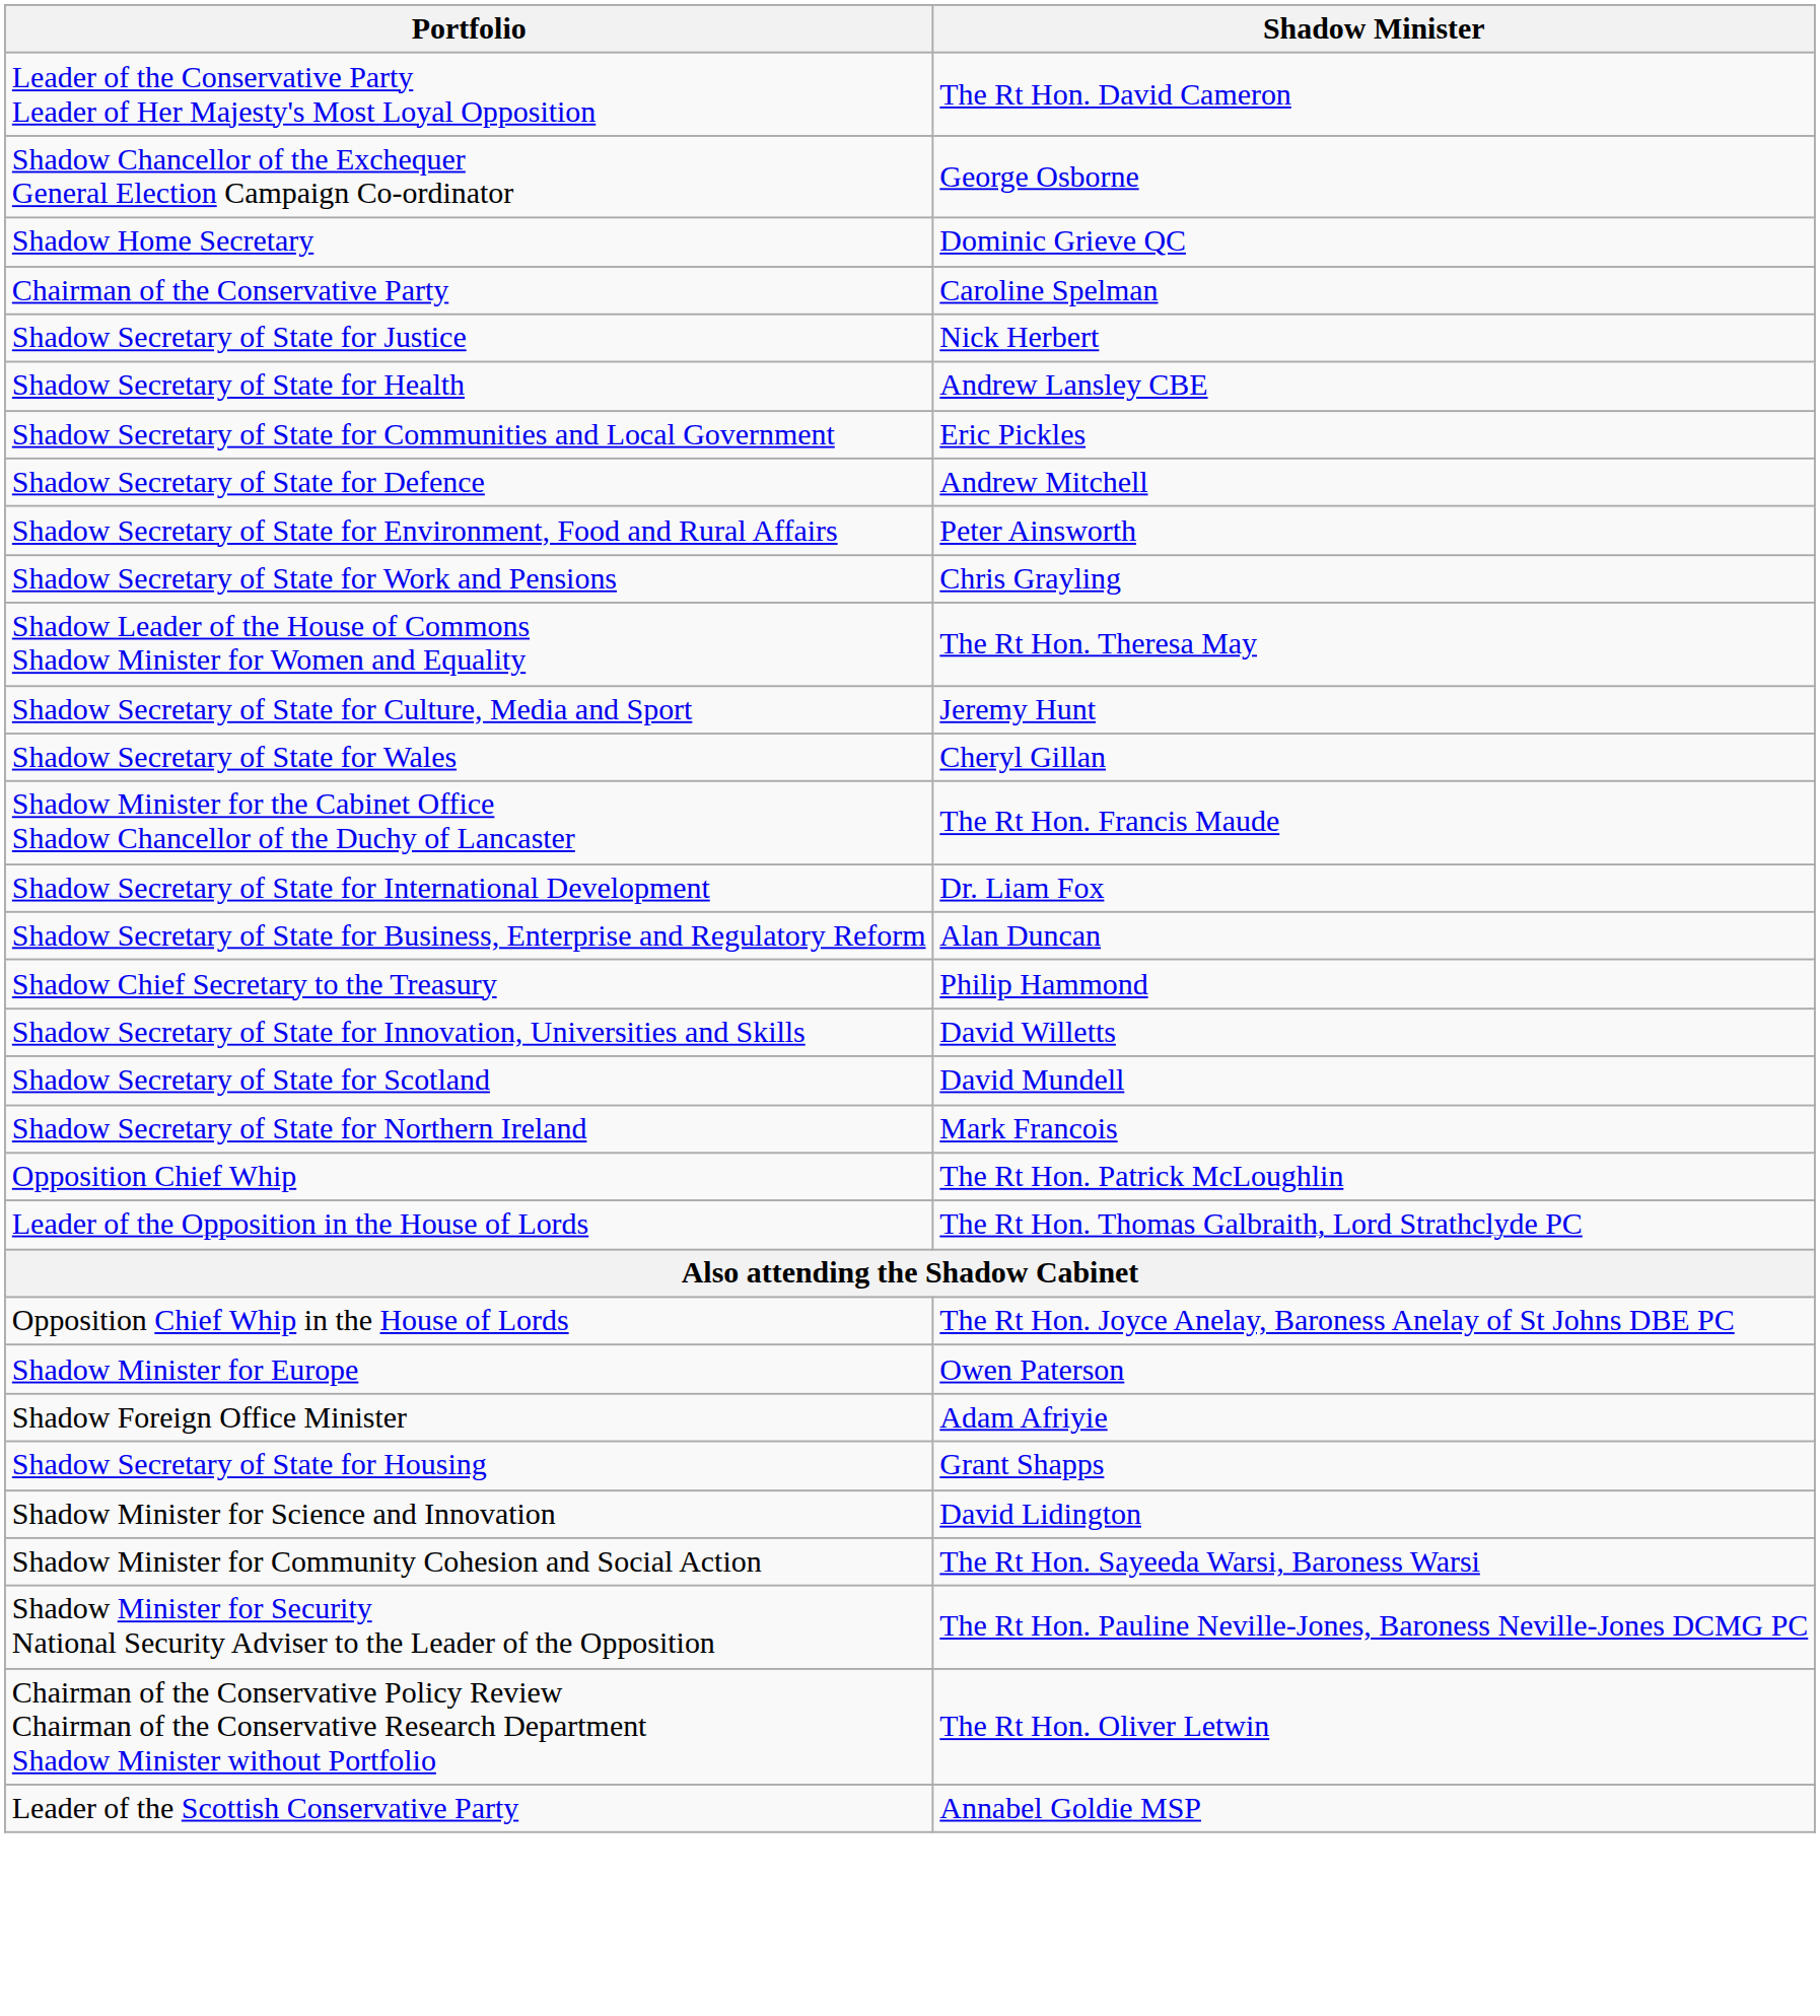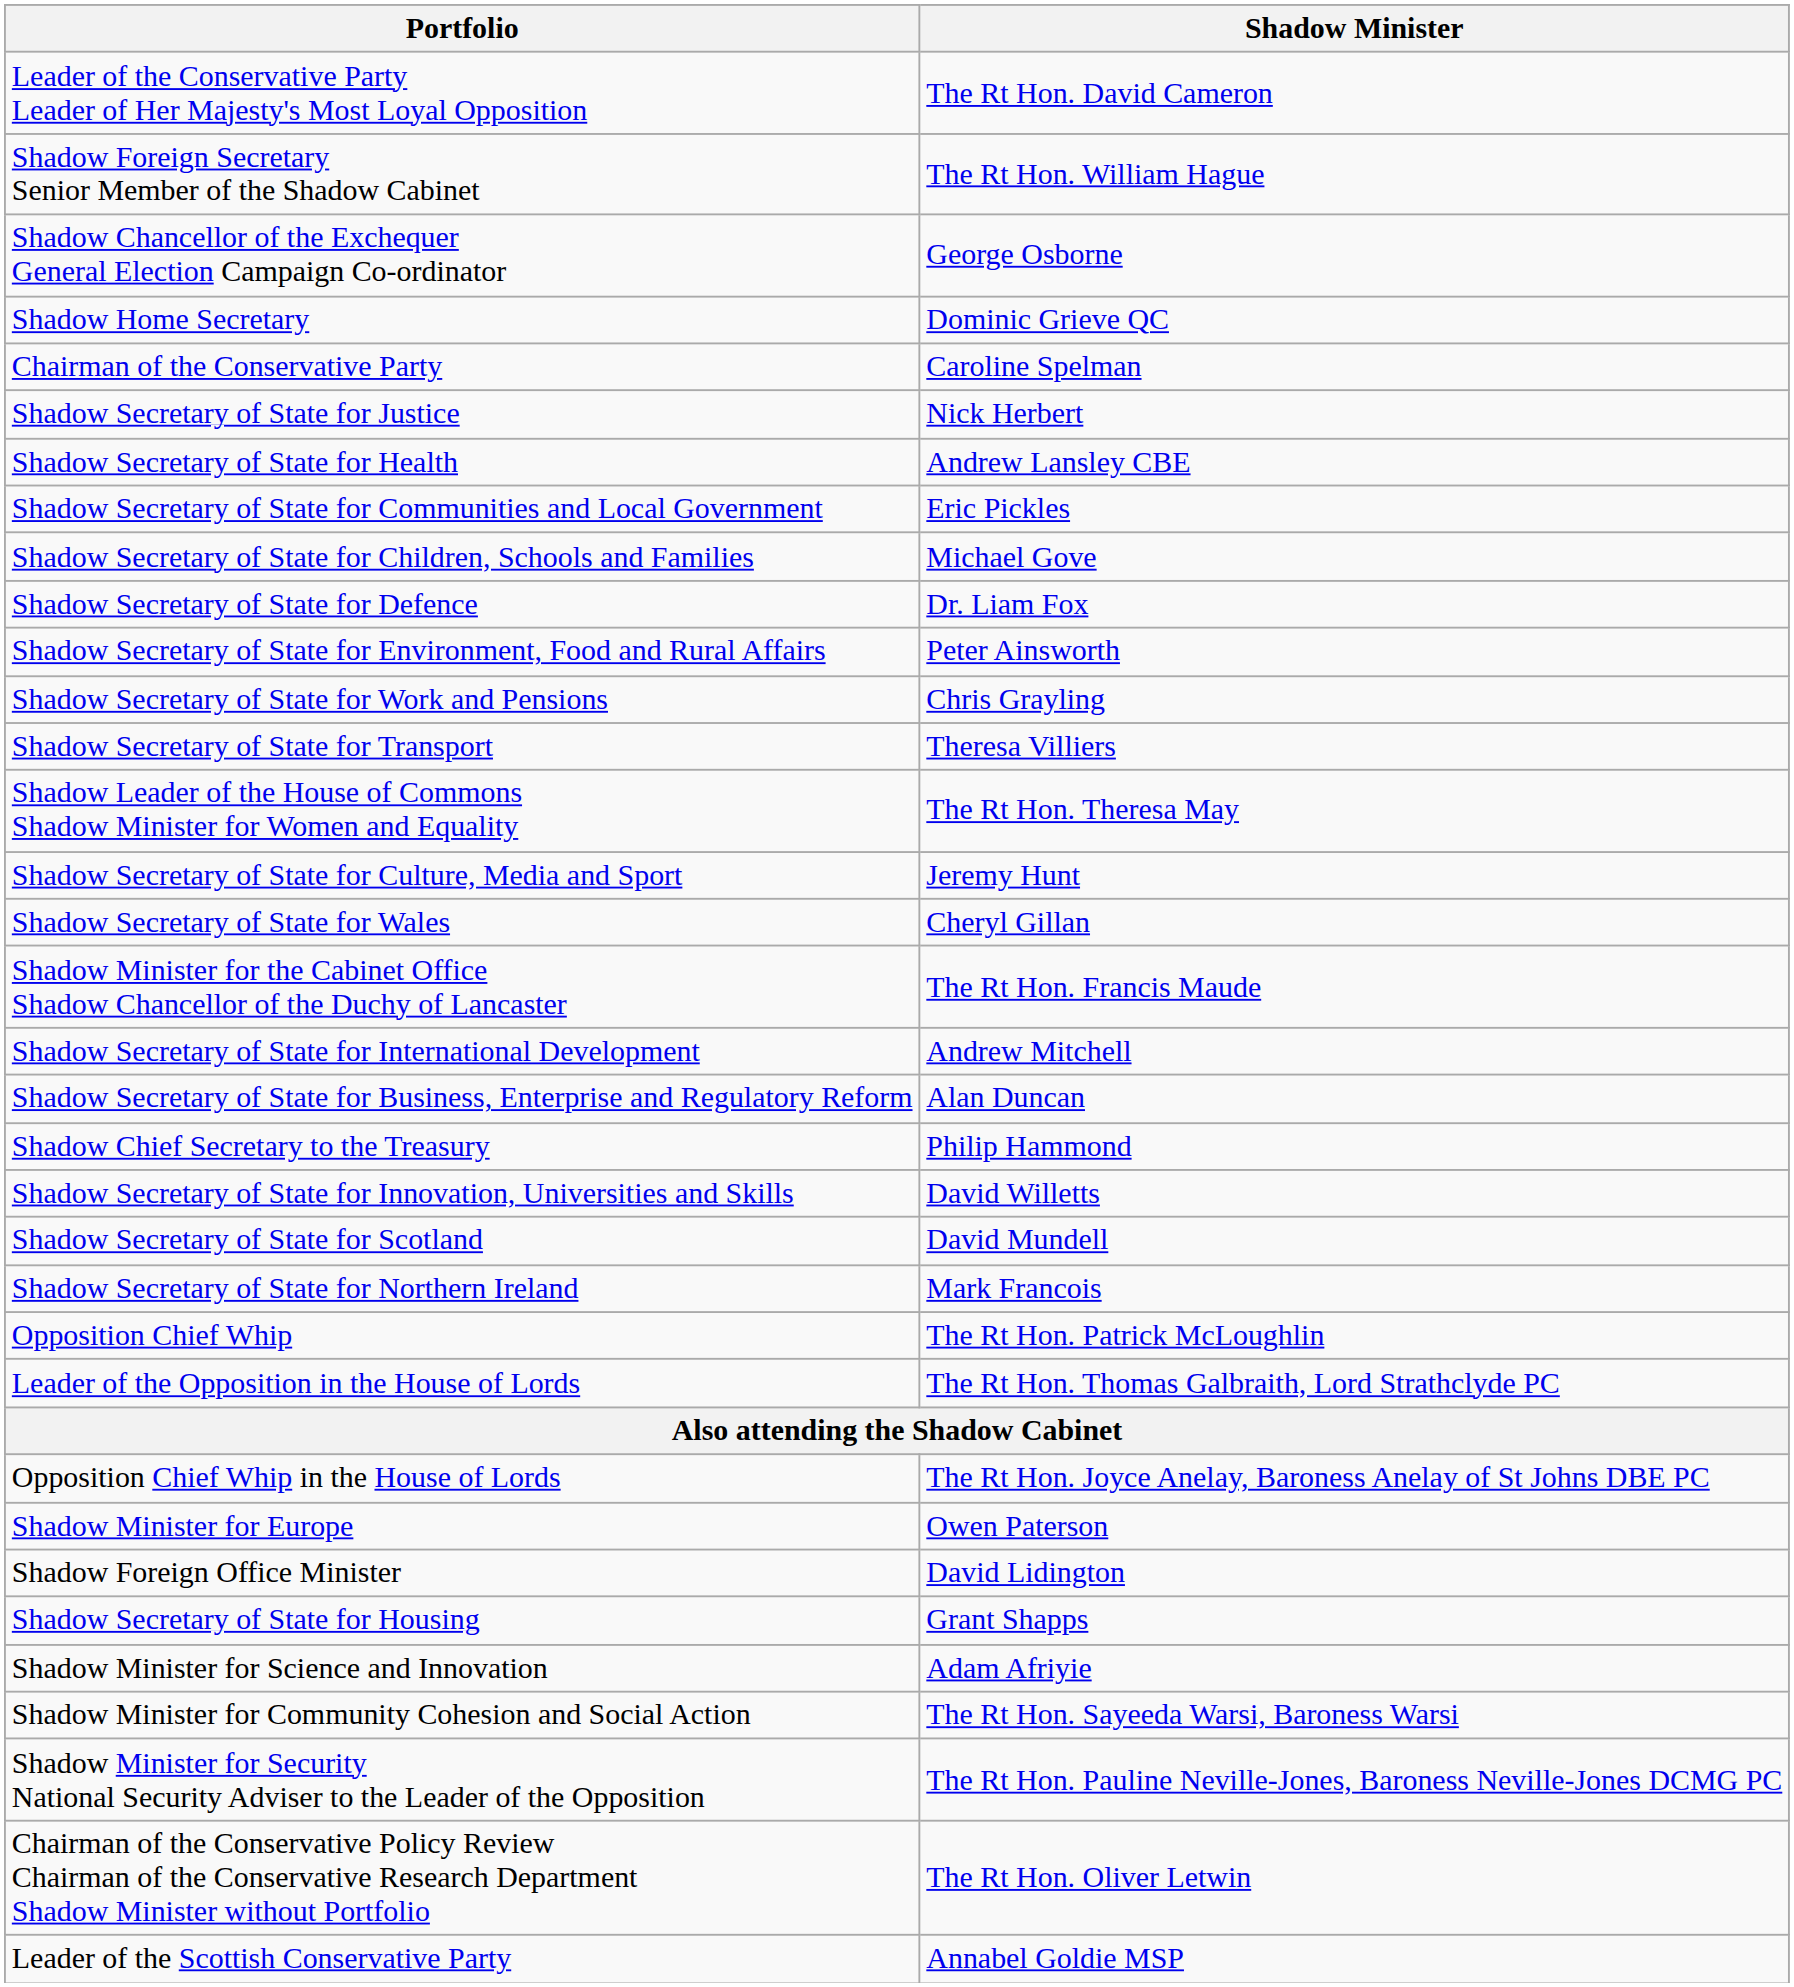+ row: Shadow Foreign Secretary Senior Member of the Shadow Cabinet | The Rt Hon. William Hague
+ row: Shadow Secretary of State for Children, Schools and Families | Michael Gove
Shadow Secretary of State for Defence | Shadow Minister: Andrew Mitchell -> Dr. Liam Fox
+ row: Shadow Secretary of State for Transport | Theresa Villiers
Shadow Secretary of State for International Development | Shadow Minister: Dr. Liam Fox -> Andrew Mitchell
Shadow Foreign Office Minister | Shadow Minister: Adam Afriyie -> David Lidington
Shadow Minister for Science and Innovation | Shadow Minister: David Lidington -> Adam Afriyie
